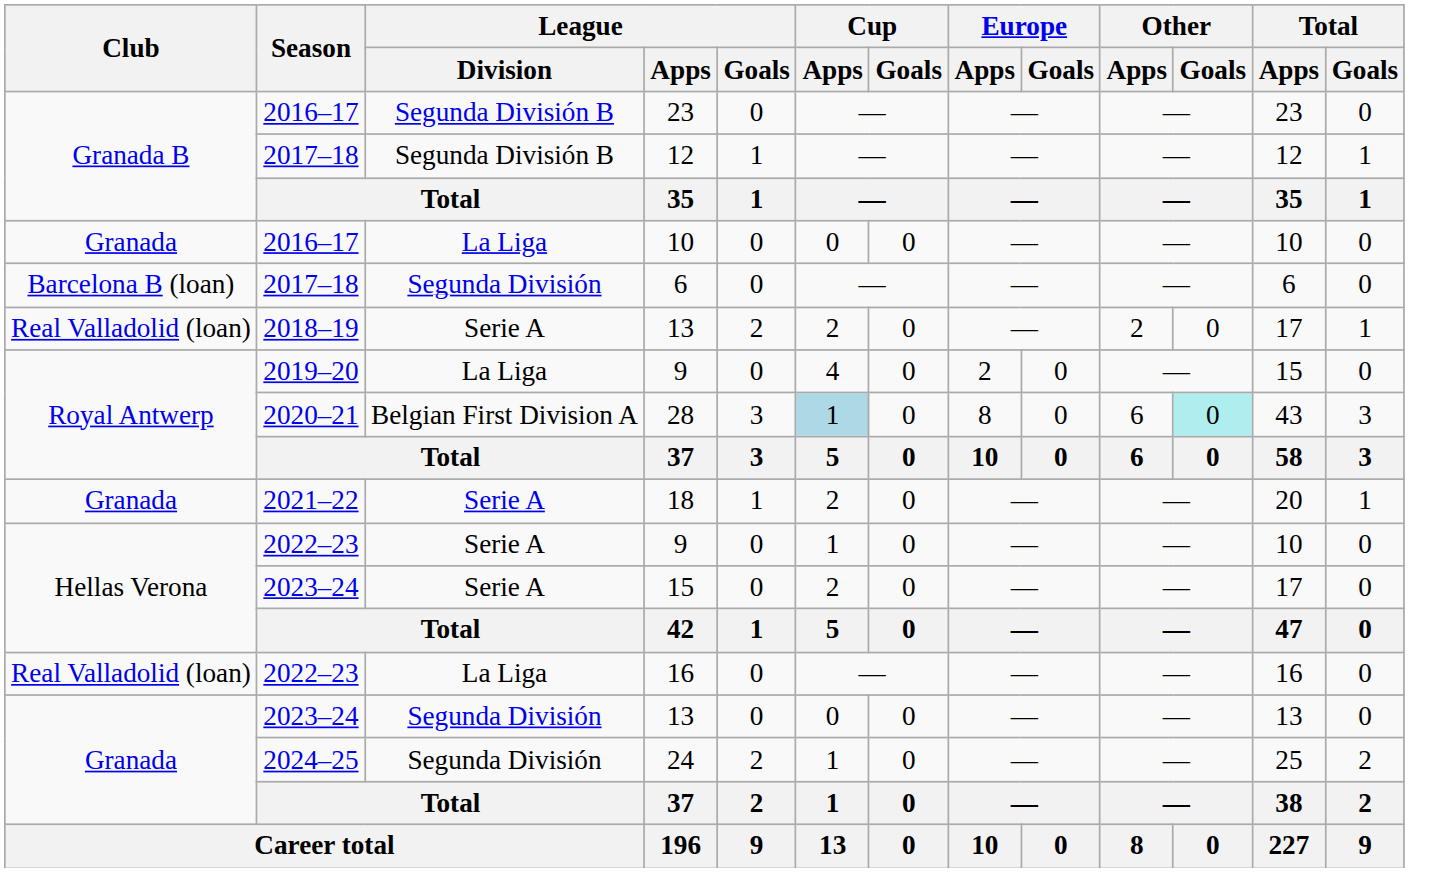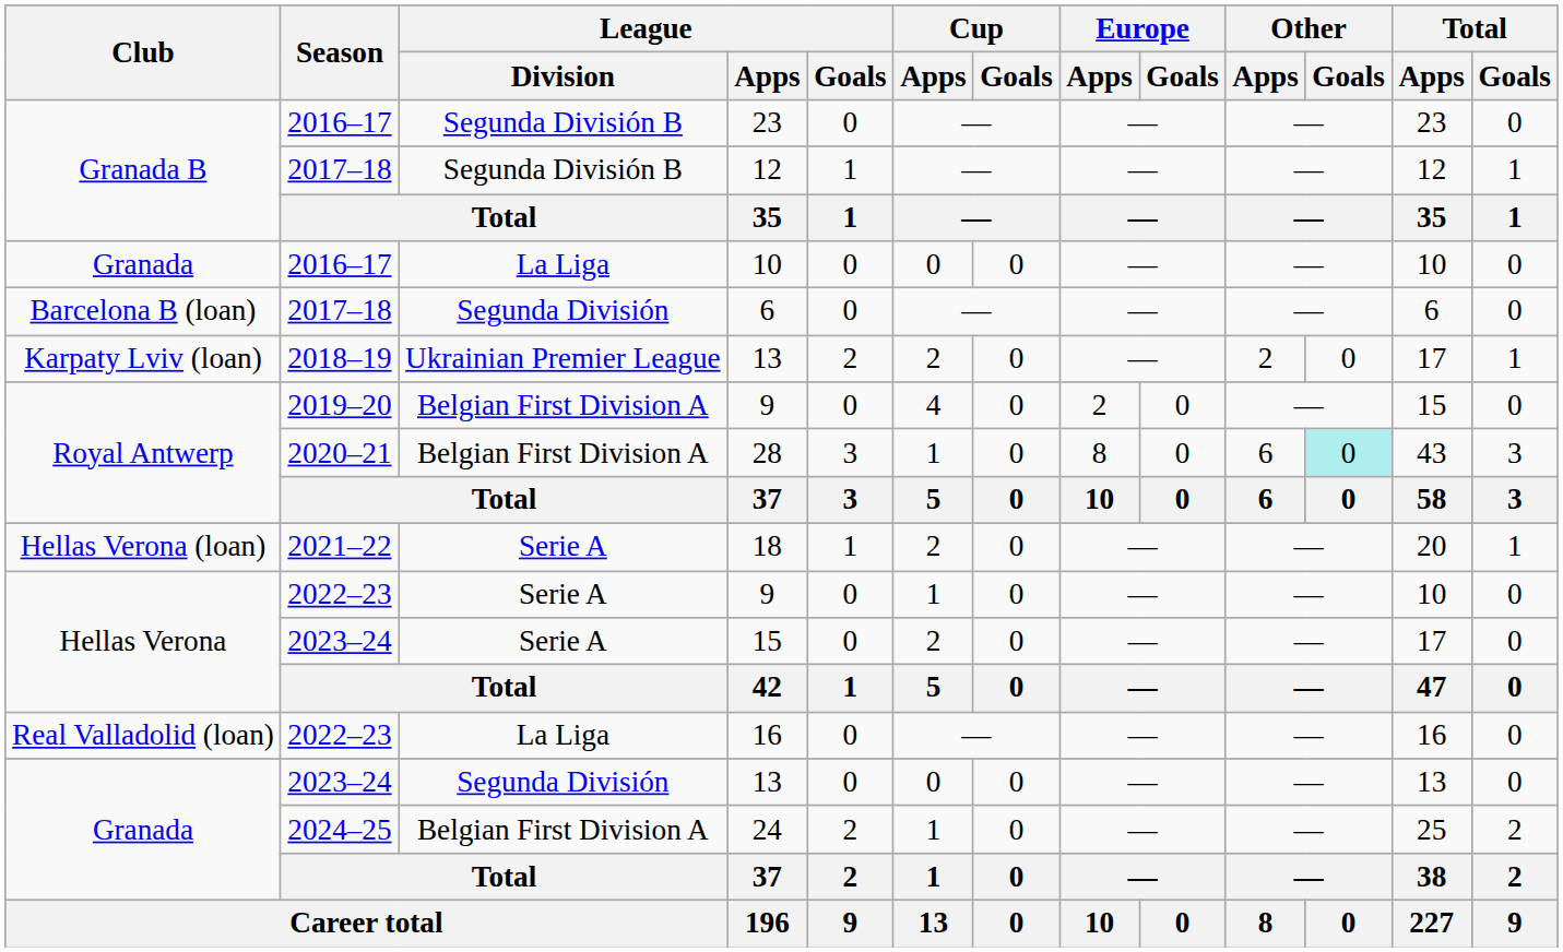2018–19 / 13 | Club: Real Valladolid (loan) -> Karpaty Lviv (loan)
2018–19 / 13 | League / Division: Serie A -> Ukrainian Premier League
2019–20 / 9 | League / Division: La Liga -> Belgian First Division A
28 | Cup / Apps: lightblue background -> no background
18 | Club: Granada -> Hellas Verona (loan)
24 | League / Division: Segunda División -> Belgian First Division A
